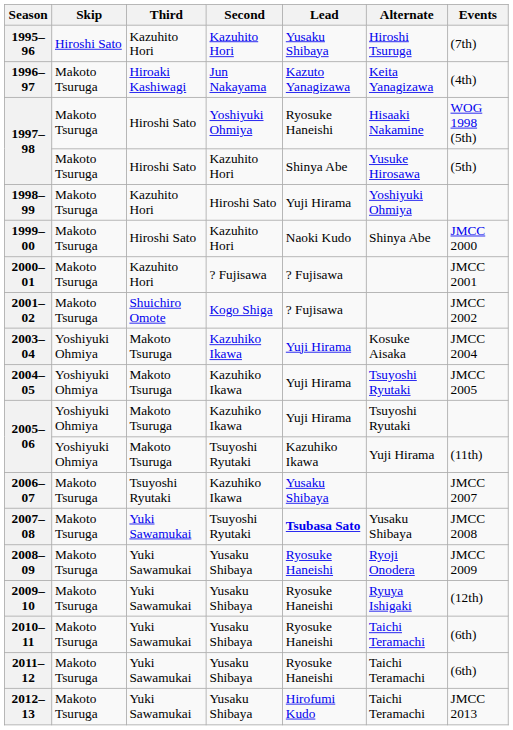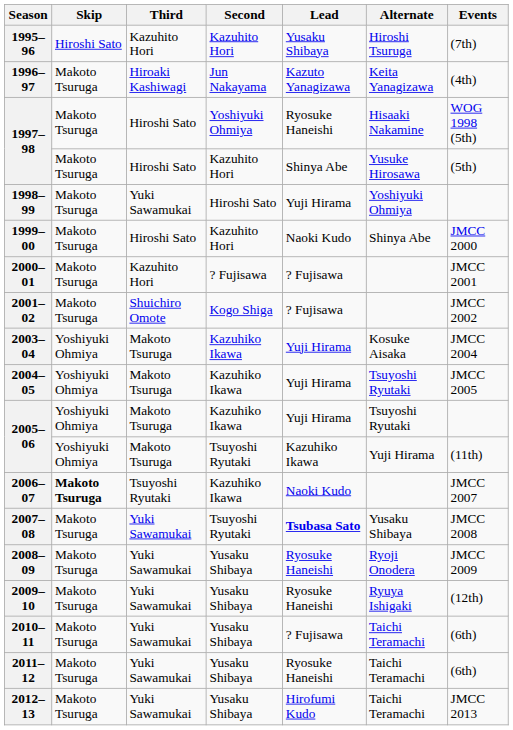1998–99 | Third: Kazuhito Hori -> Yuki Sawamukai
2006–07 | Skip: normal -> bold
2006–07 | Lead: Yusaku Shibaya -> Naoki Kudo
2010–11 | Lead: Ryosuke Haneishi -> ? Fujisawa
